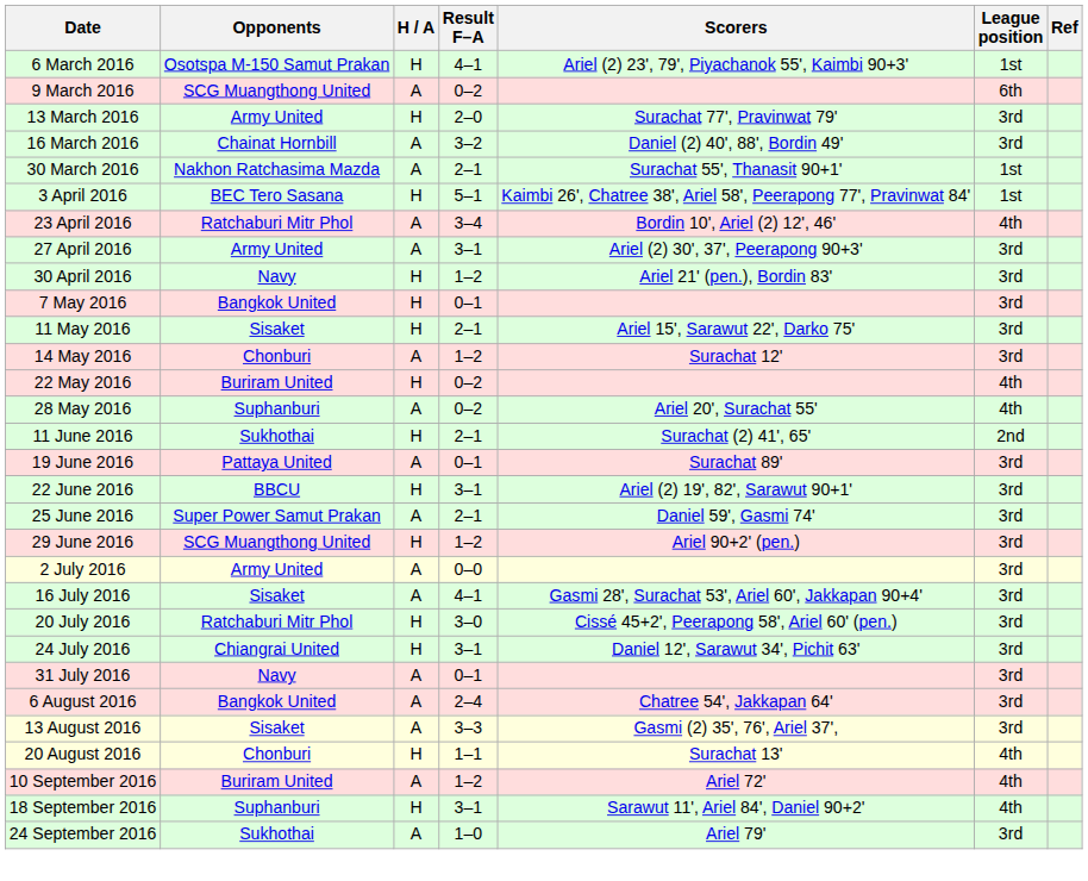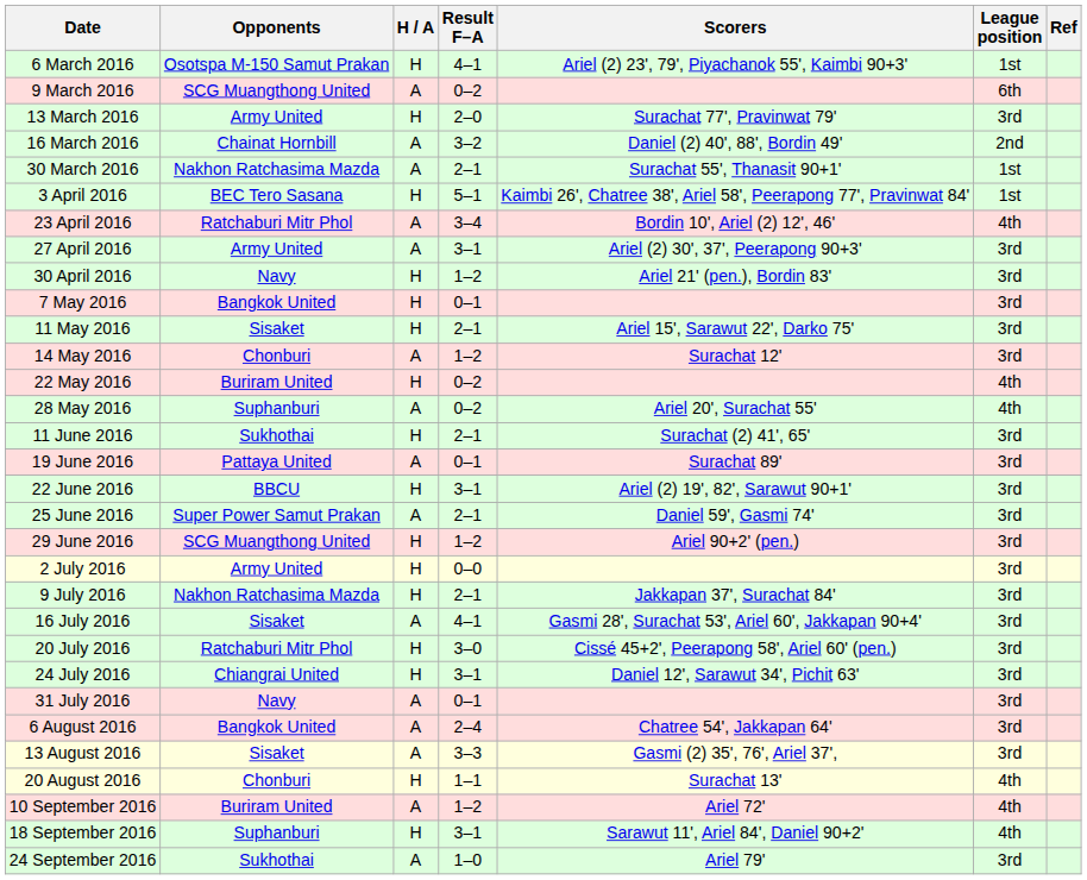16 March 2016 | League position: 3rd -> 2nd
11 June 2016 | League position: 2nd -> 3rd
2 July 2016 | H / A: A -> H
+ row: 9 July 2016 | Nakhon Ratchasima Mazda | H | 2–1 | Jakkapan 37', Surachat 84' | 3rd
